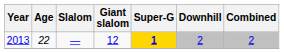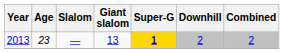2013 | Age: 22 -> 23
2013 | Giant slalom: 12 -> 13
